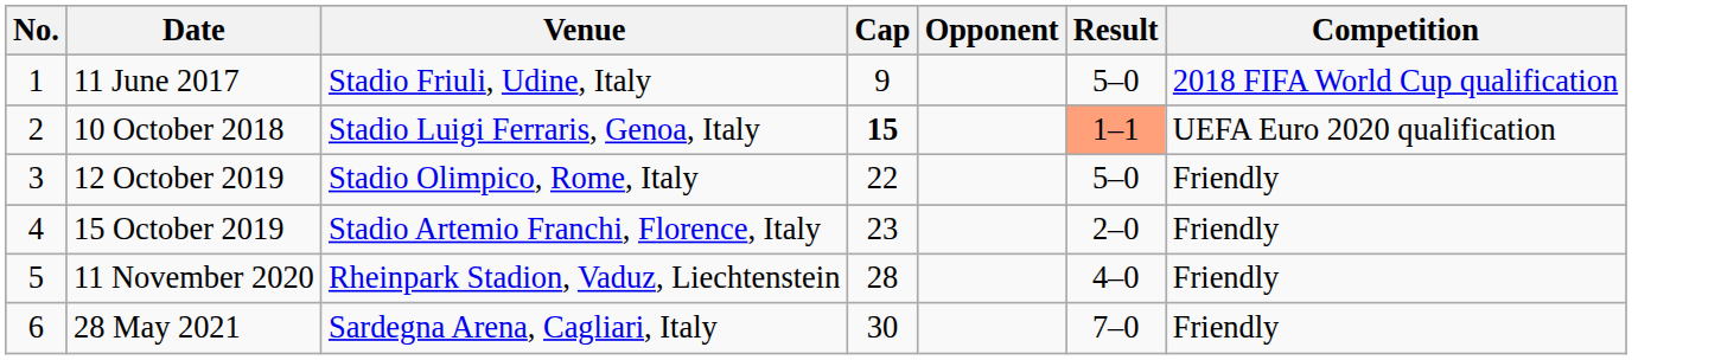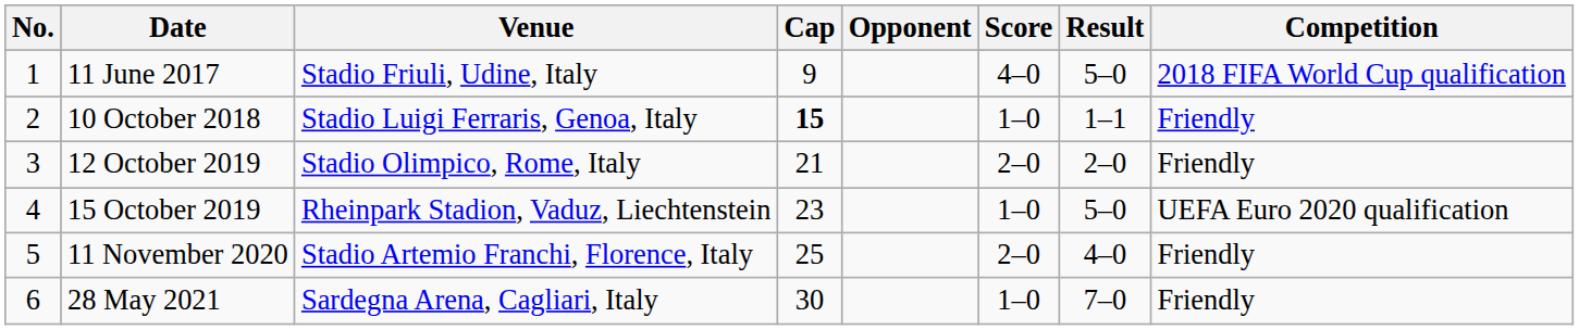+ column: Score | 4–0 | 1–0 | 2–0 | 1–0 | 2–0 | 1–0
10 October 2018 | Result: lightsalmon background -> no background
10 October 2018 | Competition: UEFA Euro 2020 qualification -> Friendly
12 October 2019 | Cap: 22 -> 21
12 October 2019 | Result: 5–0 -> 2–0
15 October 2019 | Venue: Stadio Artemio Franchi, Florence, Italy -> Rheinpark Stadion, Vaduz, Liechtenstein
15 October 2019 | Result: 2–0 -> 5–0
15 October 2019 | Competition: Friendly -> UEFA Euro 2020 qualification
11 November 2020 | Venue: Rheinpark Stadion, Vaduz, Liechtenstein -> Stadio Artemio Franchi, Florence, Italy
11 November 2020 | Cap: 28 -> 25
